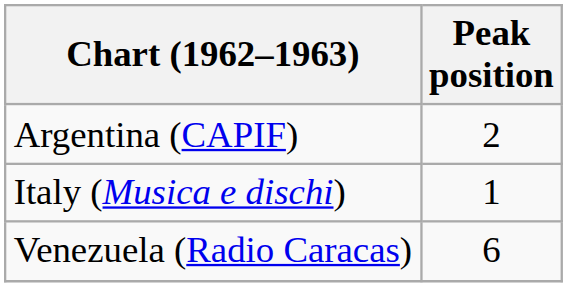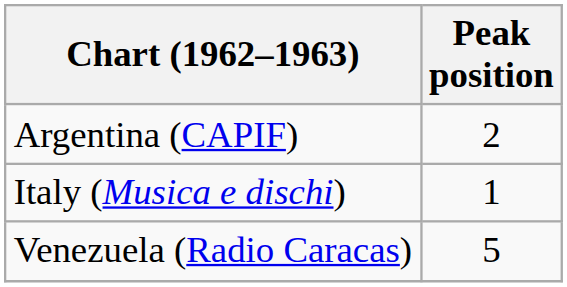Venezuela (Radio Caracas) | Peak position: 6 -> 5
